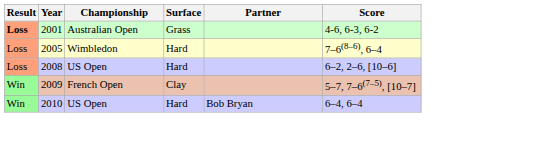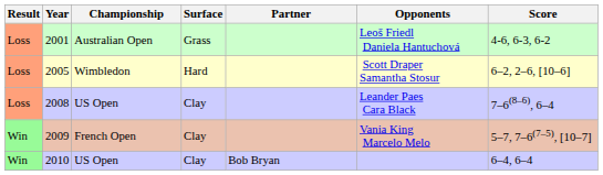+ column: Opponents | Leoš Friedl Daniela Hantuchová | Scott Draper Samantha Stosur | Leander Paes Cara Black | Vania King Marcelo Melo
2001 | Result: bold -> normal
2005 | Score: 7–6(8–6), 6–4 -> 6–2, 2–6, [10–6]
2008 | Surface: Hard -> Clay
2008 | Score: 6–2, 2–6, [10–6] -> 7–6(8–6), 6–4
2010 | Surface: Hard -> Clay
